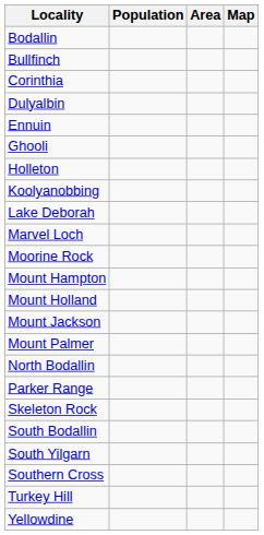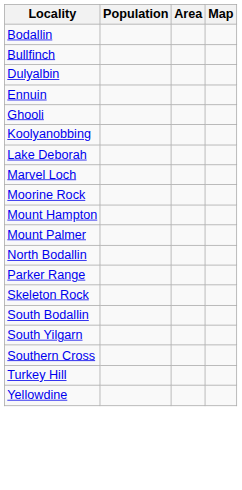- row: Corinthia
- row: Holleton
- row: Mount Holland
- row: Mount Jackson
